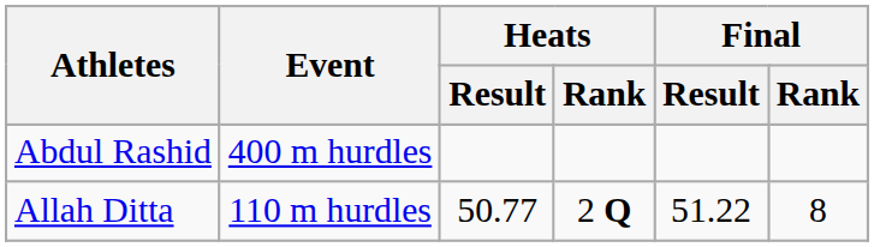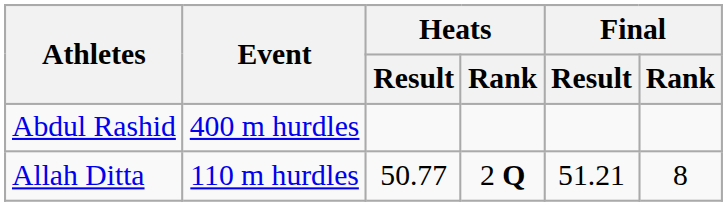Allah Ditta | Final / Result: 51.22 -> 51.21
